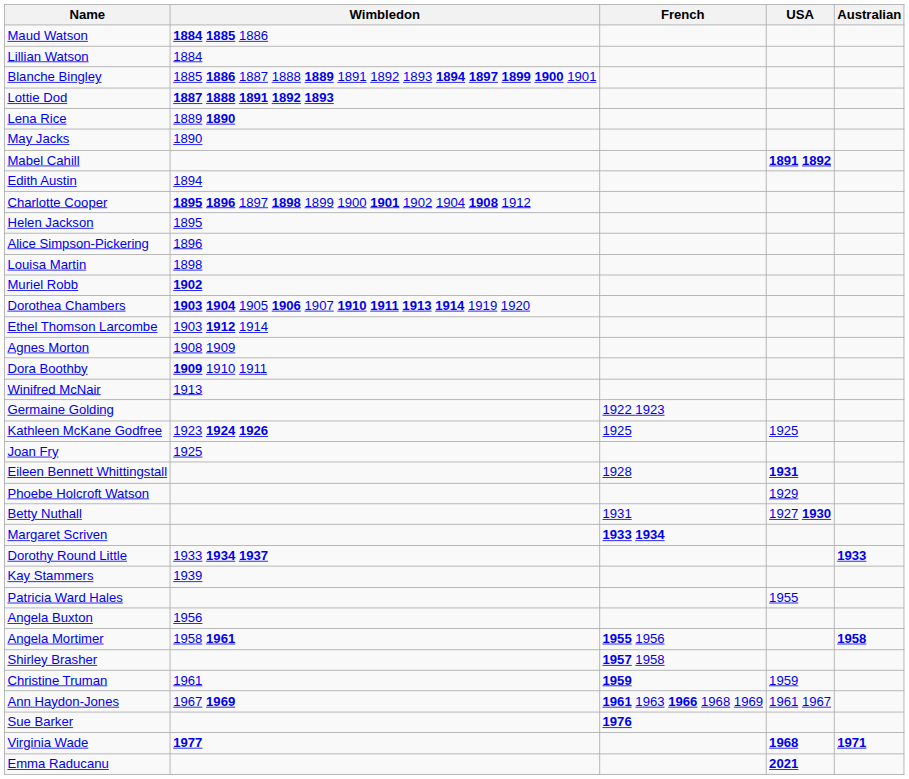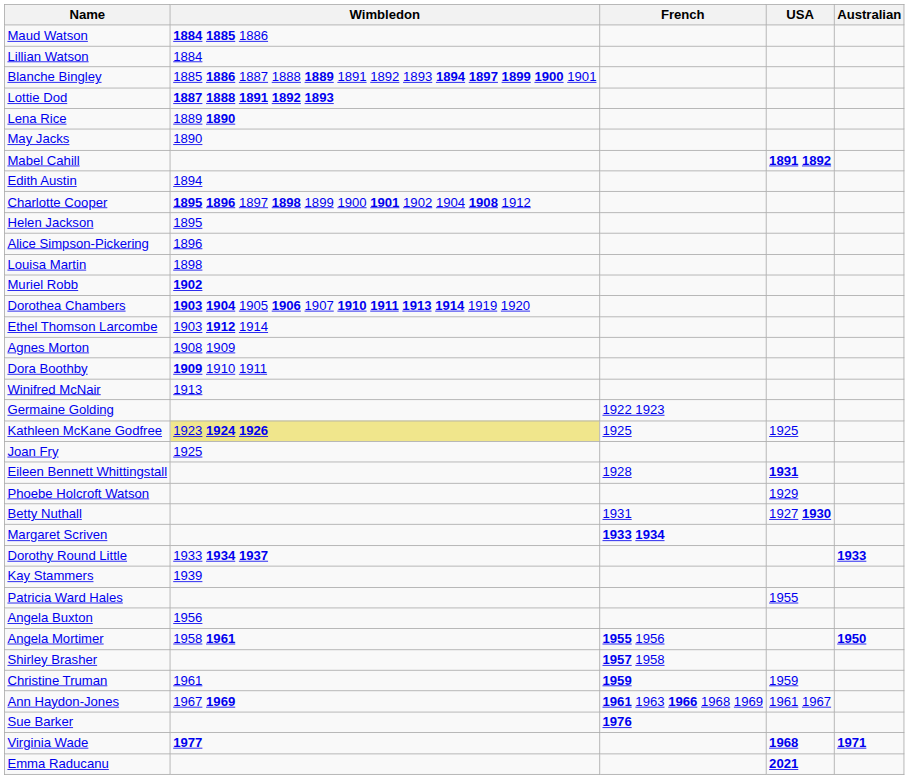Kathleen McKane Godfree | Wimbledon: no background -> khaki background
Angela Mortimer | Australian: 1958 -> 1950
